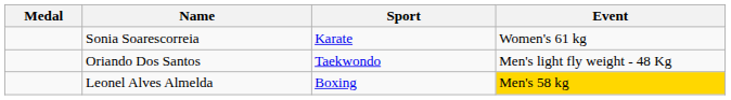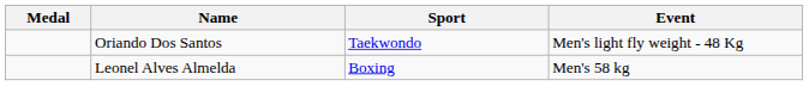- row: Sonia Soarescorreia | Karate | Women's 61 kg
Leonel Alves Almelda | Event: gold background -> no background
